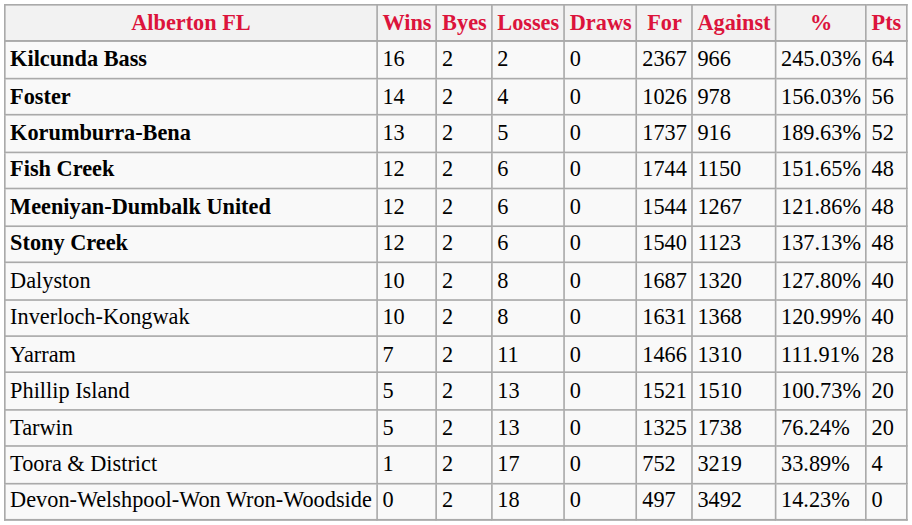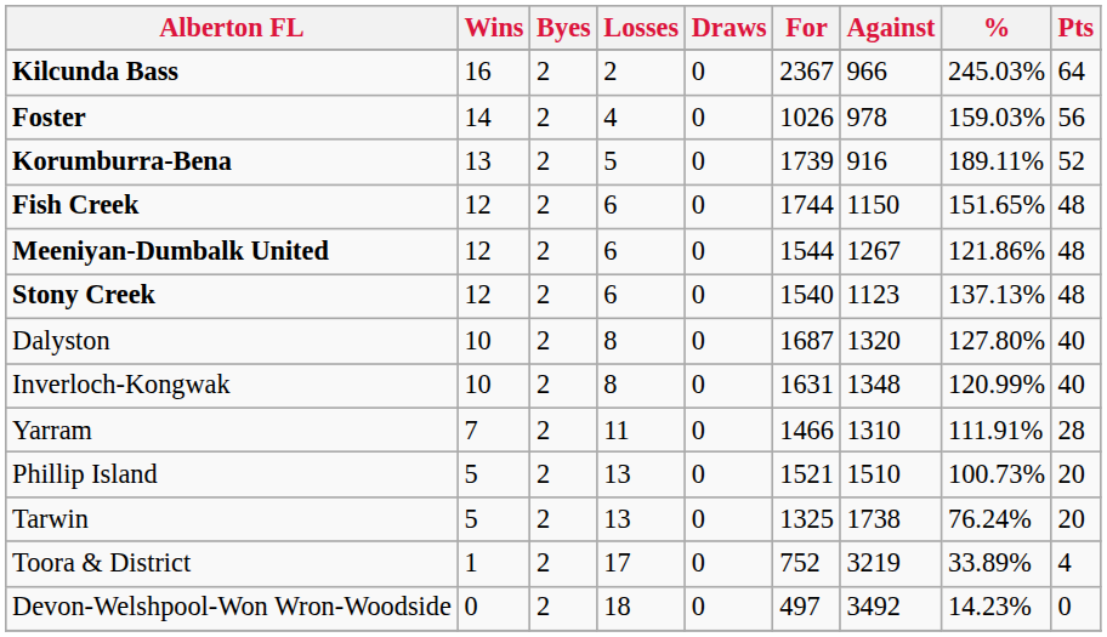Foster | %: 156.03% -> 159.03%
Korumburra-Bena | For: 1737 -> 1739
Korumburra-Bena | %: 189.63% -> 189.11%
Inverloch-Kongwak | Against: 1368 -> 1348
